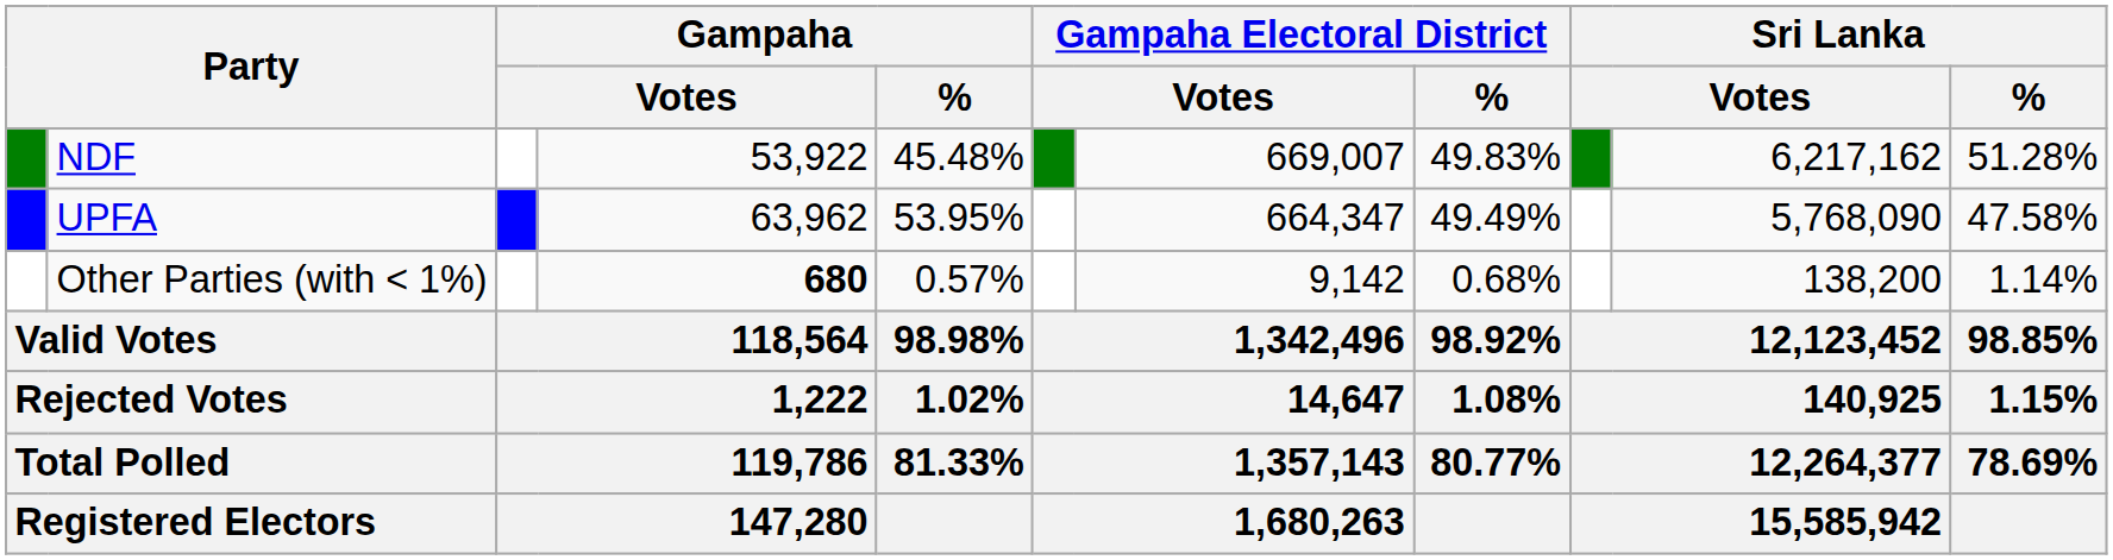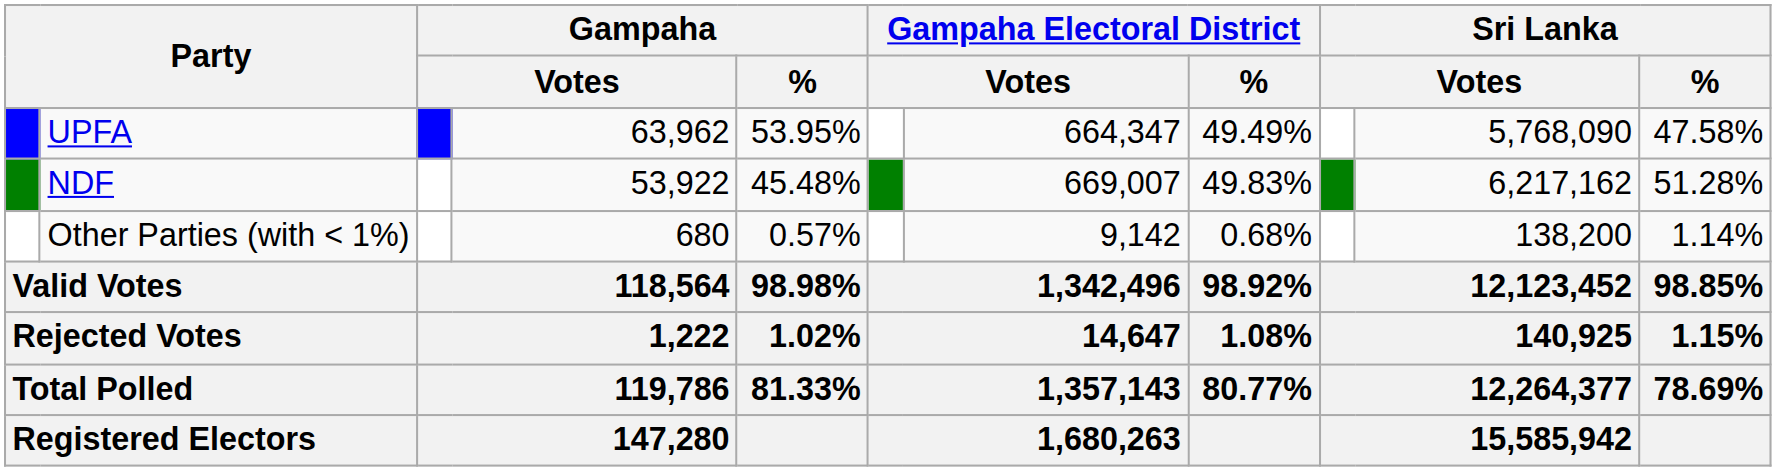rows swapped: UPFA <-> NDF
Other Parties (with < 1%) | column 4: bold -> normal
